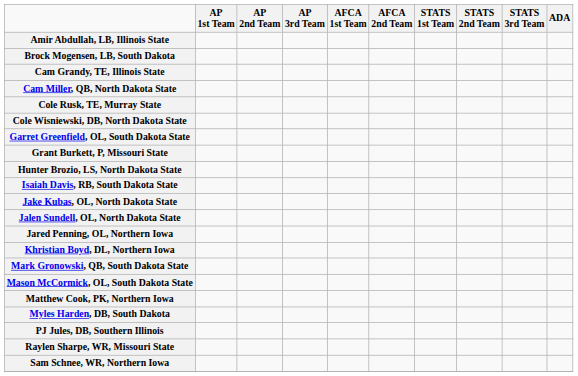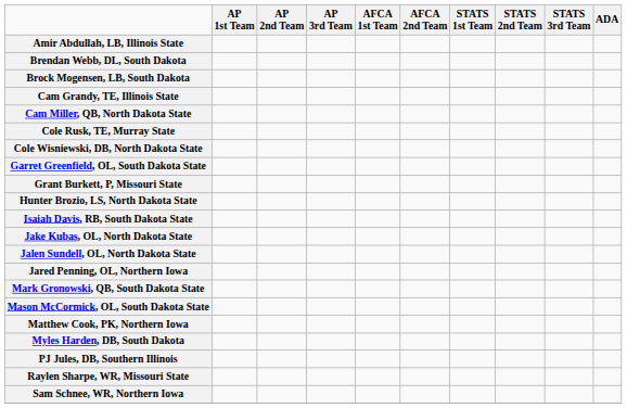+ row: Brendan Webb, DL, South Dakota
- row: Khristian Boyd, DL, Northern Iowa
